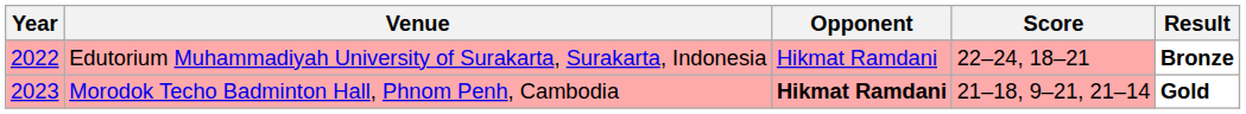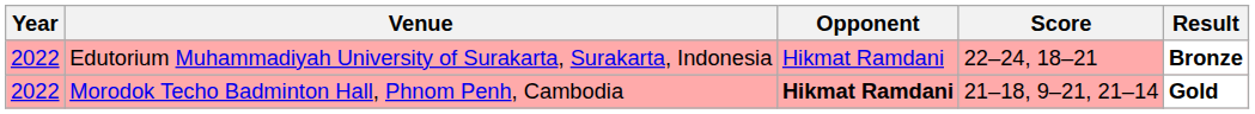Morodok Techo Badminton Hall, Phnom Penh, Cambodia | Year: 2023 -> 2022
